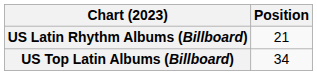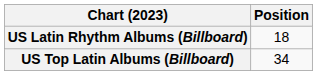US Latin Rhythm Albums (Billboard) | Position: 21 -> 18
